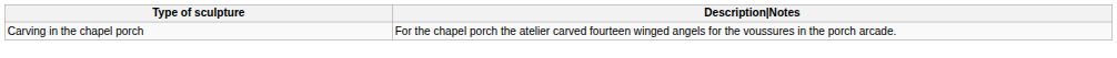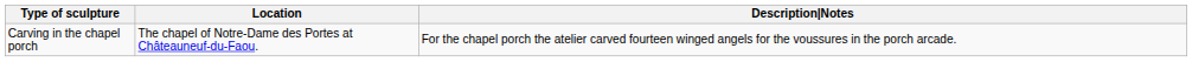+ column: Location | The chapel of Notre-Dame des Portes at Châteauneuf-du-Faou.
